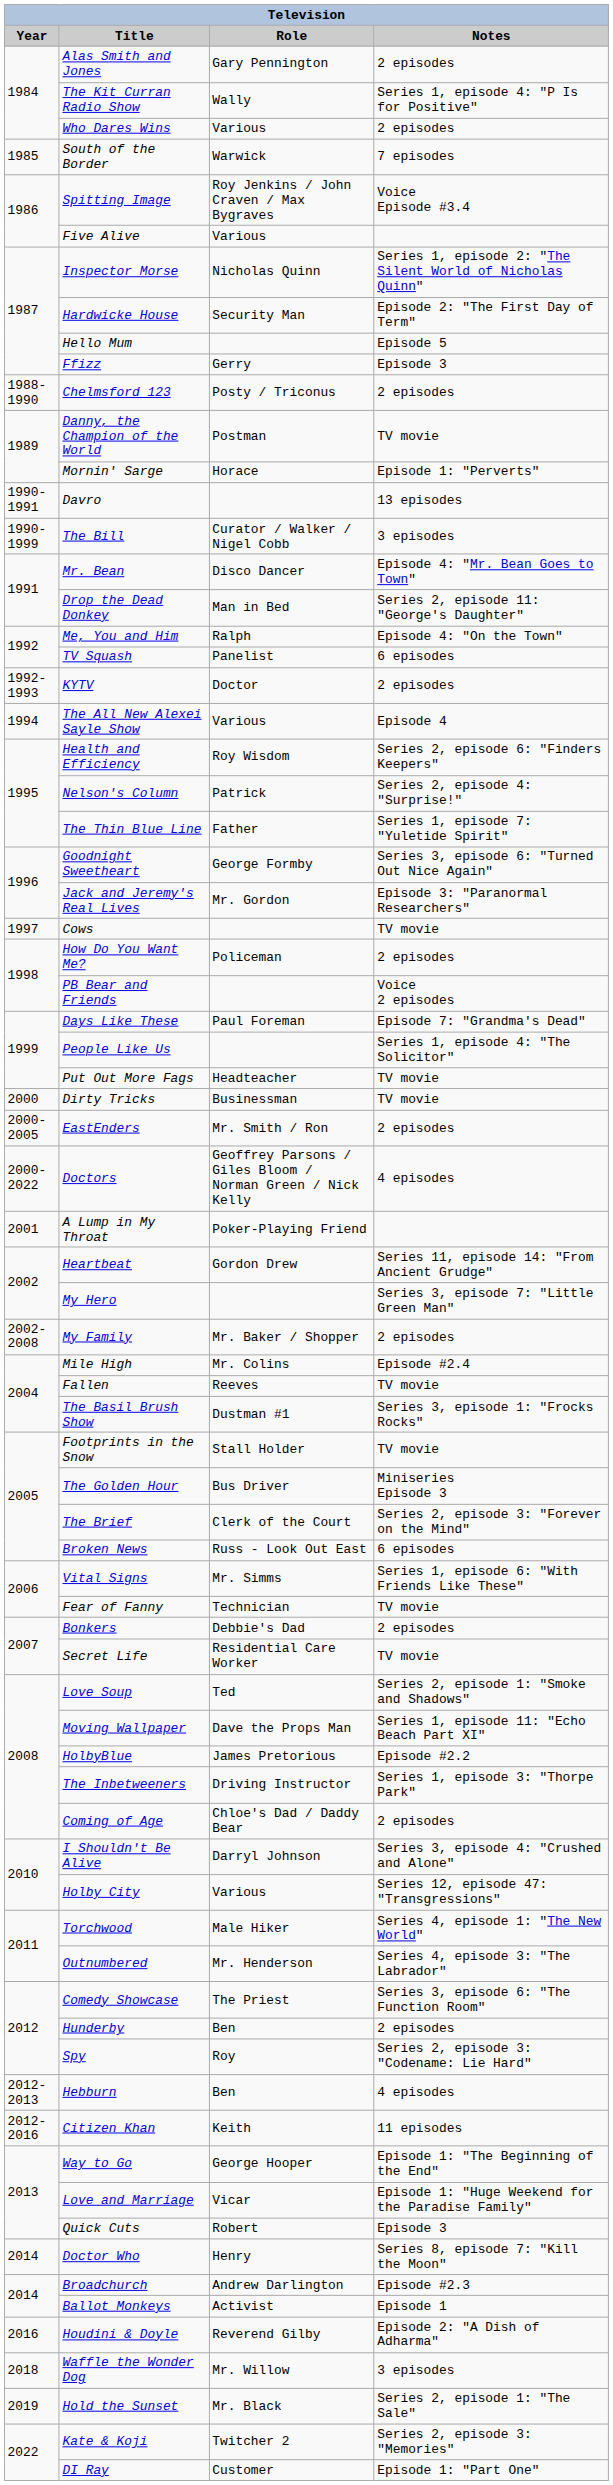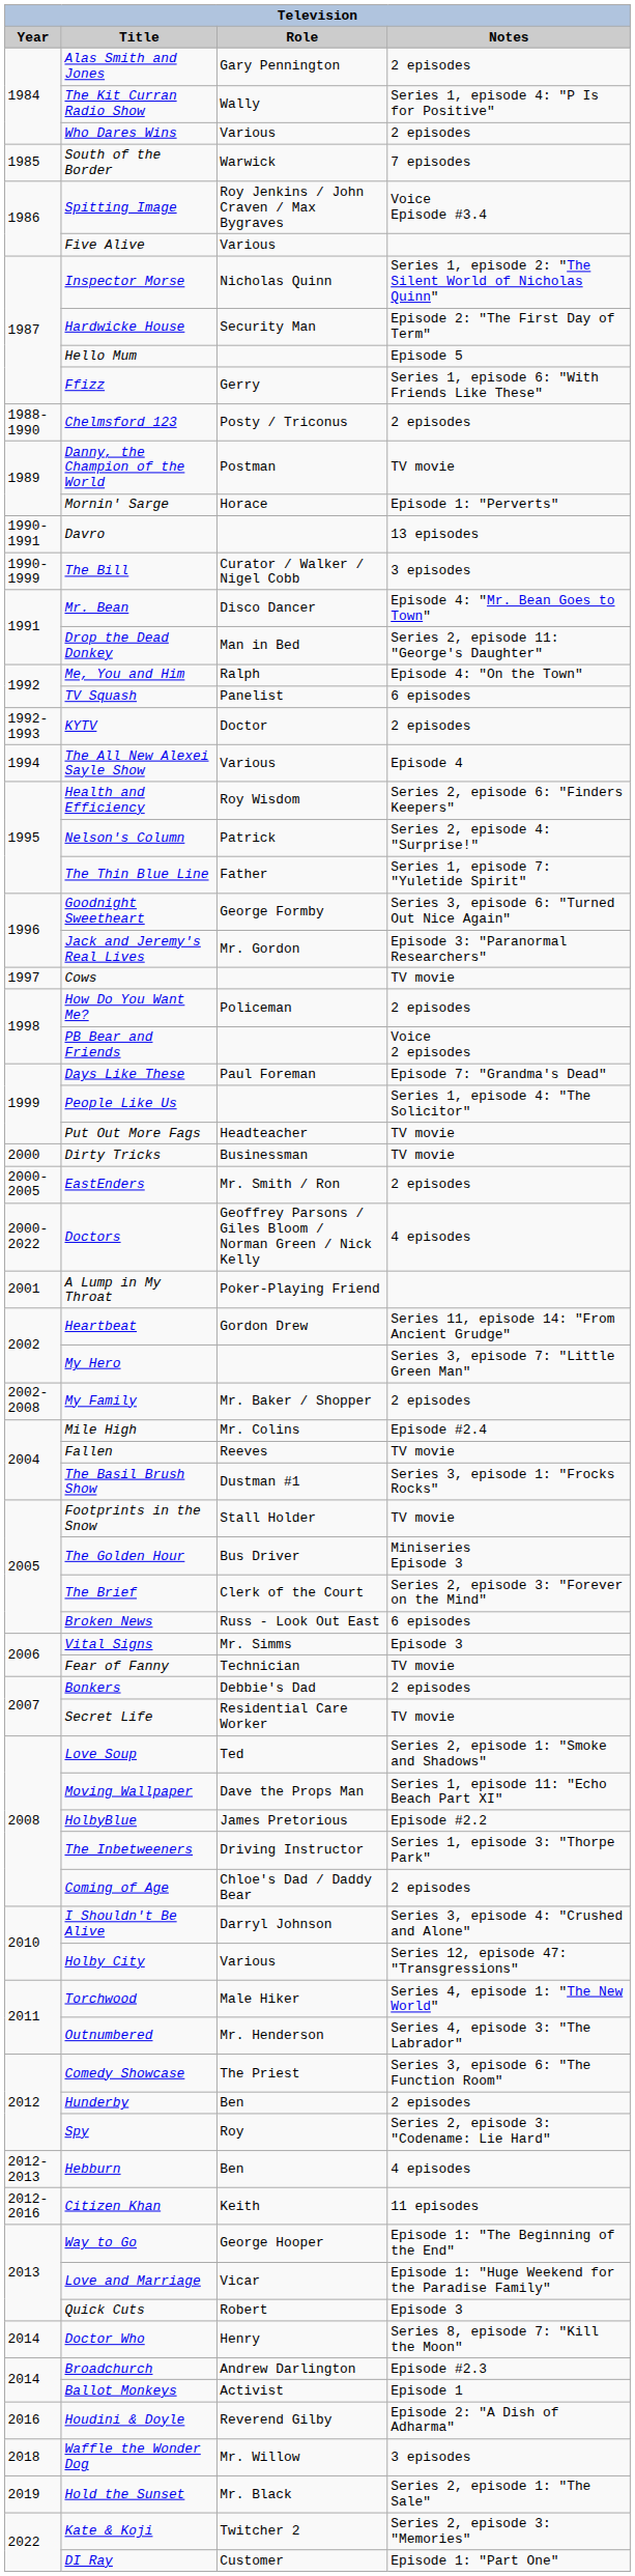Ffizz | Notes: Episode 3 -> Series 1, episode 6: "With Friends Like These"
Vital Signs | Notes: Series 1, episode 6: "With Friends Like These" -> Episode 3
